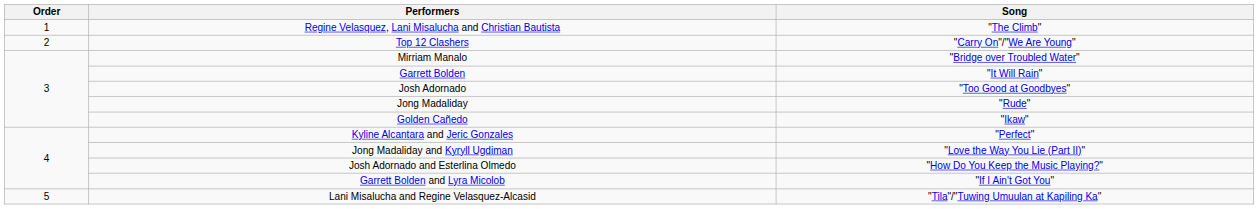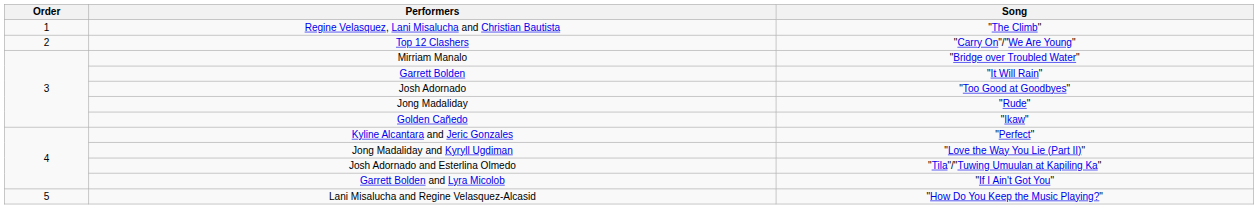Josh Adornado and Esterlina Olmedo | Song: "How Do You Keep the Music Playing?" -> "Tila"/"Tuwing Umuulan at Kapiling Ka"
Lani Misalucha and Regine Velasquez-Alcasid | Song: "Tila"/"Tuwing Umuulan at Kapiling Ka" -> "How Do You Keep the Music Playing?"
